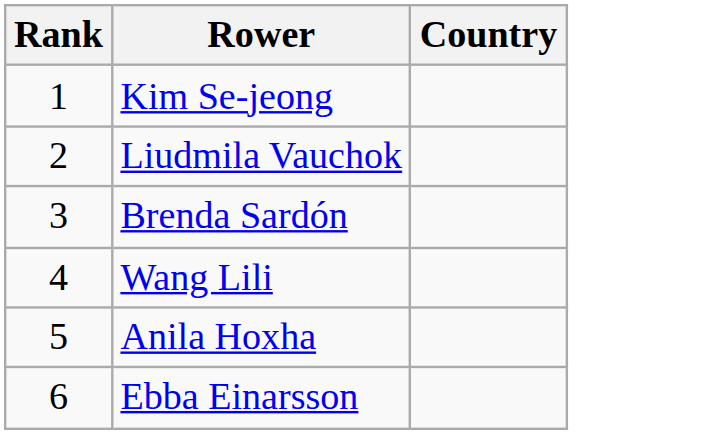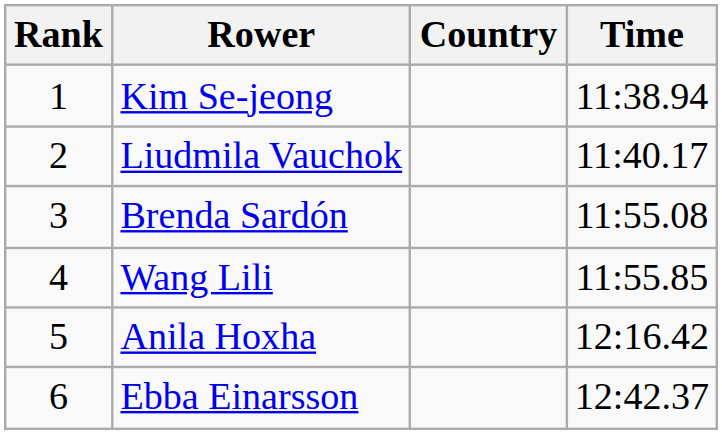+ column: Time | 11:38.94 | 11:40.17 | 11:55.08 | 11:55.85 | 12:16.42 | 12:42.37
